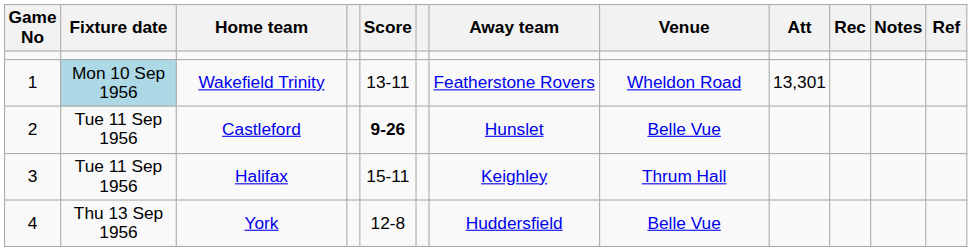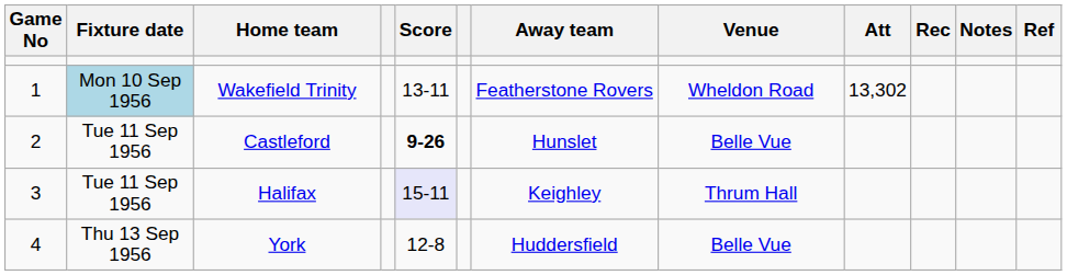Wakefield Trinity | Att: 13,301 -> 13,302
Halifax | Score: no background -> lavender background
